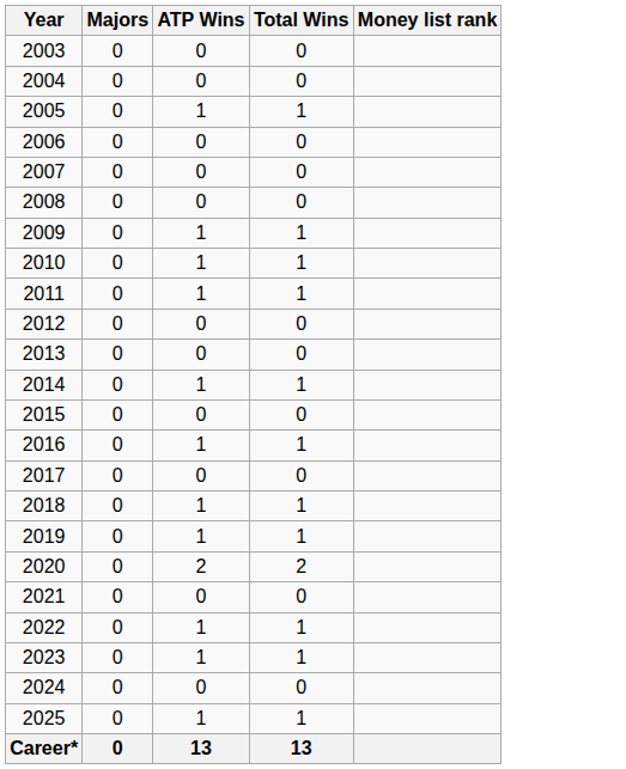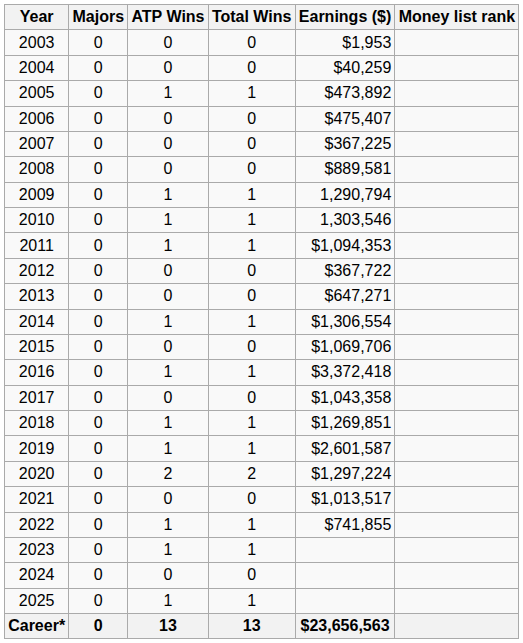+ column: Earnings ($) | $1,953 | $40,259 | $473,892 | $475,407 | $367,225 | $889,581 | 1,290,794 | 1,303,546 | $1,094,353 | $367,722 | $647,271 | $1,306,554 | $1,069,706 | $3,372,418 | $1,043,358 | $1,269,851 | $2,601,587 | $1,297,224 | $1,013,517 | $741,855 | $23,656,563
